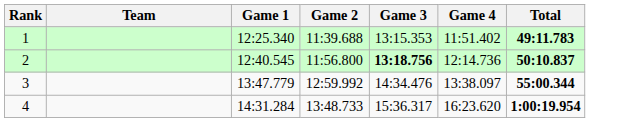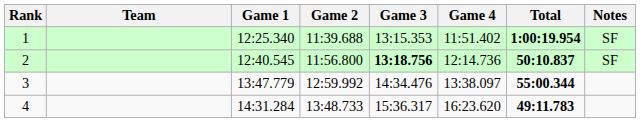+ column: Notes | SF | SF
1 | Total: 49:11.783 -> 1:00:19.954
4 | Total: 1:00:19.954 -> 49:11.783
